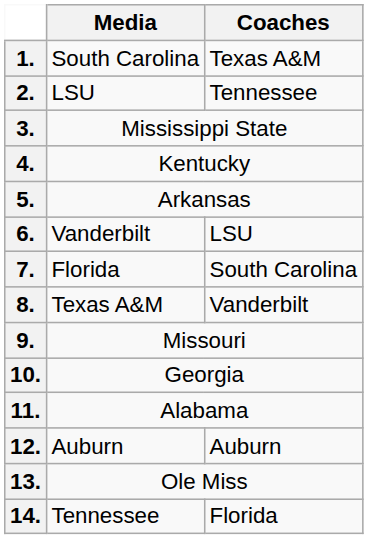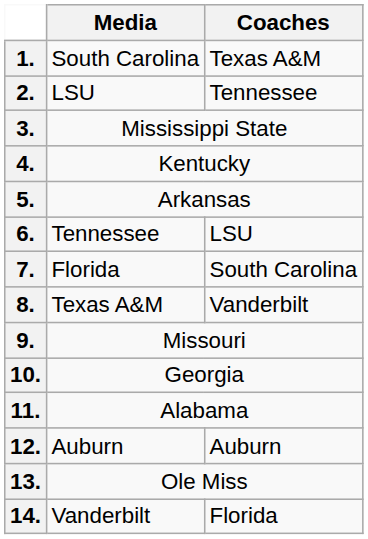6. | Media: Vanderbilt -> Tennessee
14. | Media: Tennessee -> Vanderbilt
